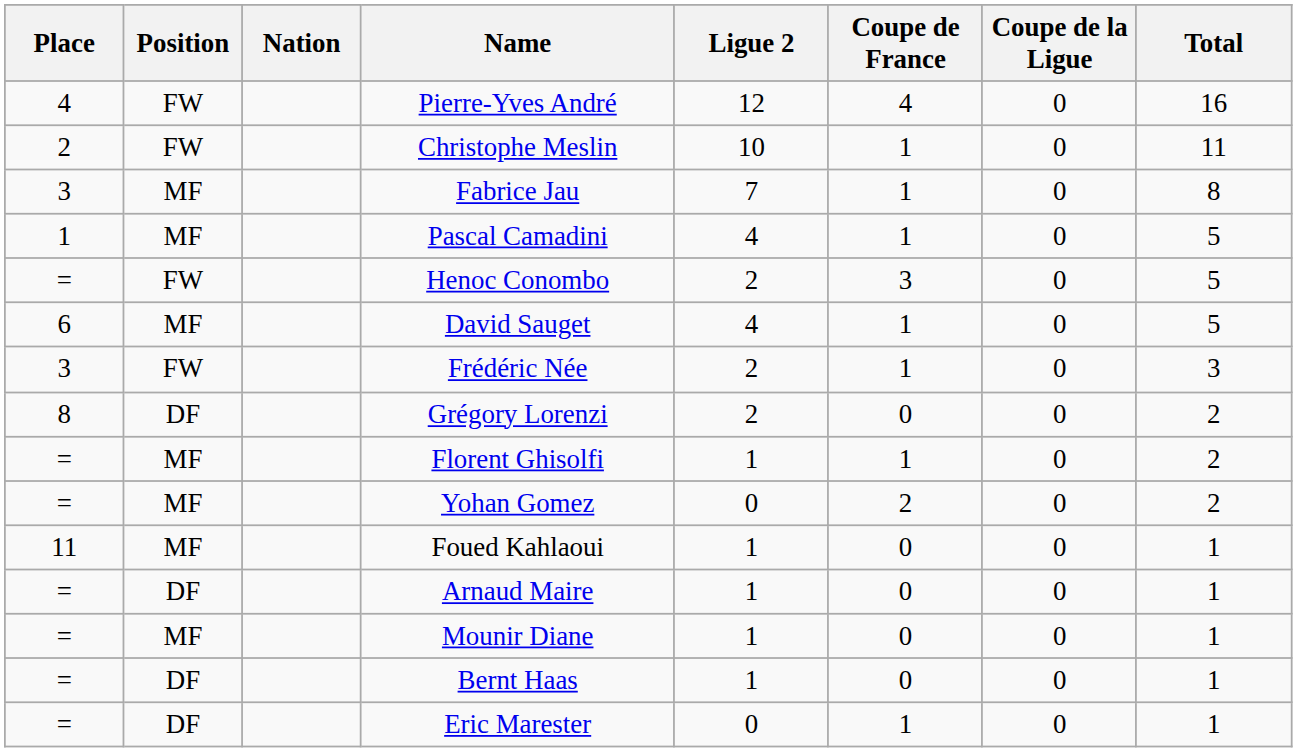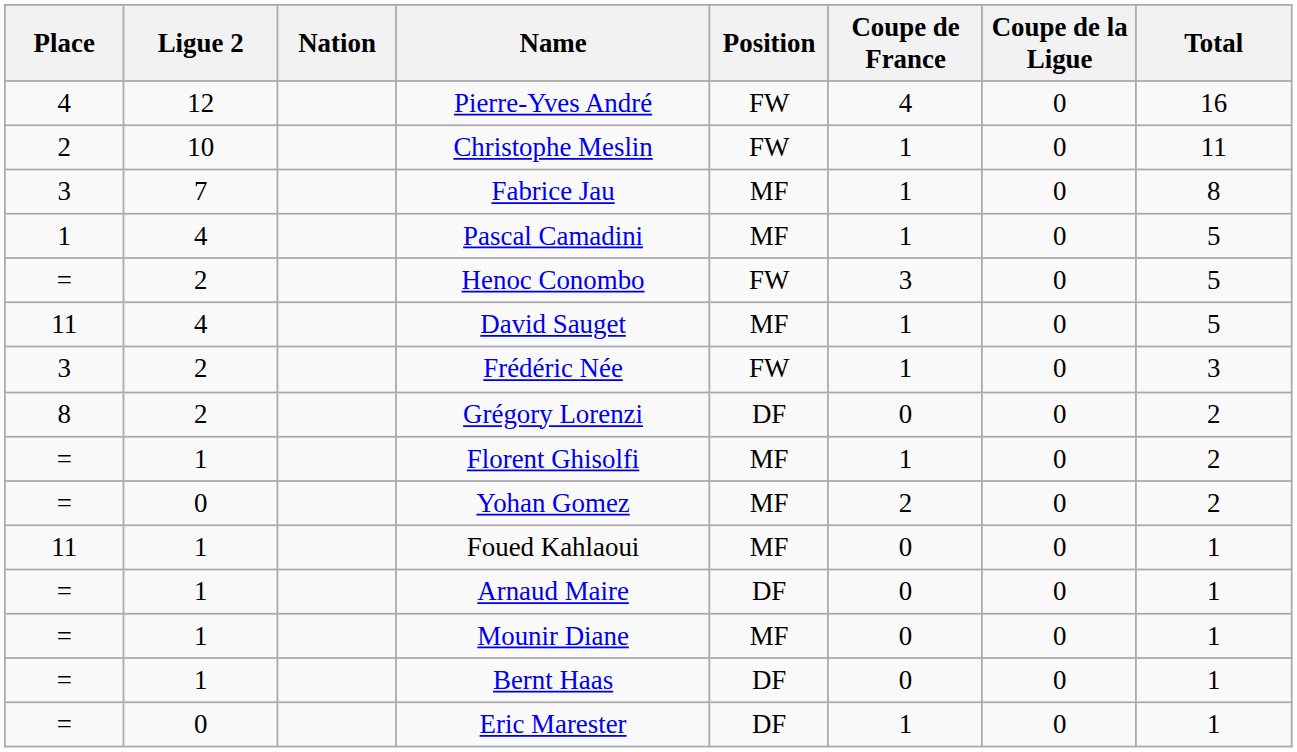columns swapped: Position <-> Ligue 2
David Sauget | Place: 6 -> 11
